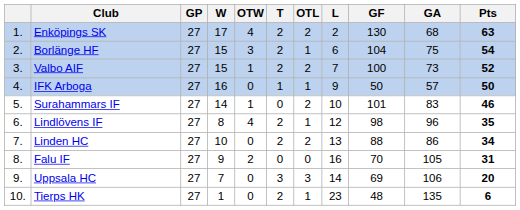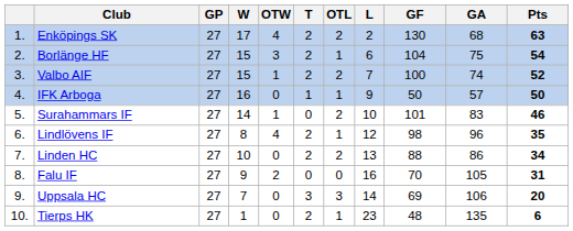Valbo AIF | GA: 73 -> 74
